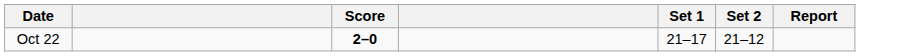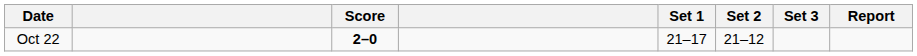+ column: Set 3
